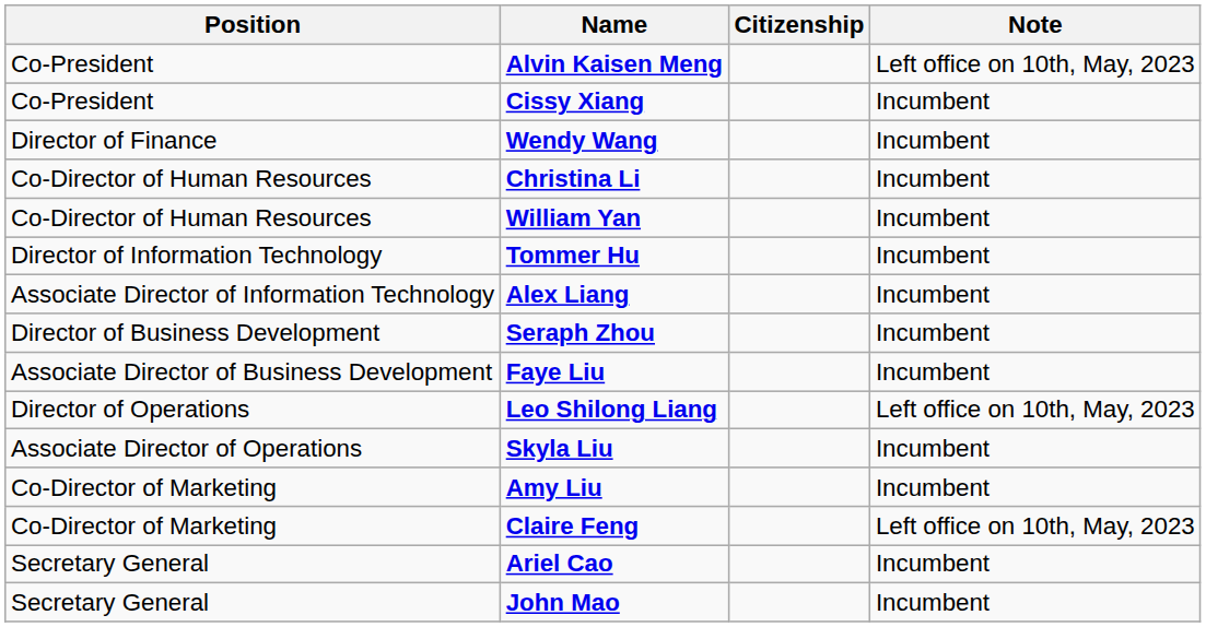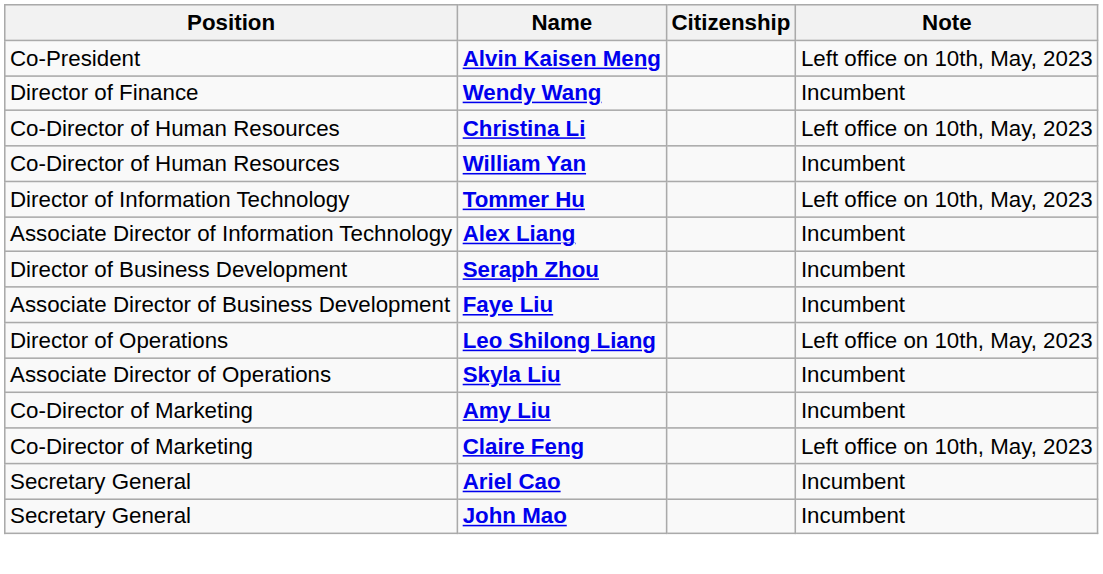- row: Co-President | Cissy Xiang | Incumbent
Christina Li | Note: Incumbent -> Left office on 10th, May, 2023
Tommer Hu | Note: Incumbent -> Left office on 10th, May, 2023
